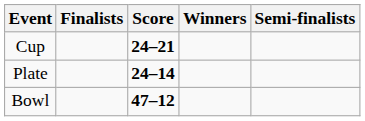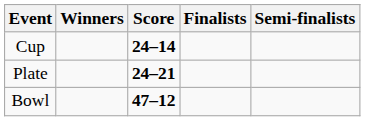columns swapped: Winners <-> Finalists
Cup | Score: 24–21 -> 24–14
Plate | Score: 24–14 -> 24–21
